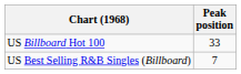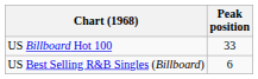US Best Selling R&B Singles (Billboard) | Peak position: 7 -> 6
